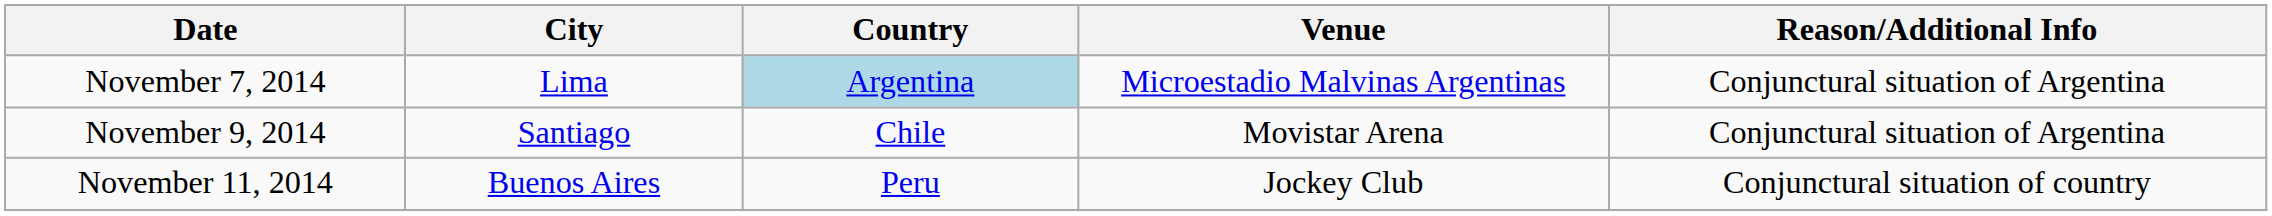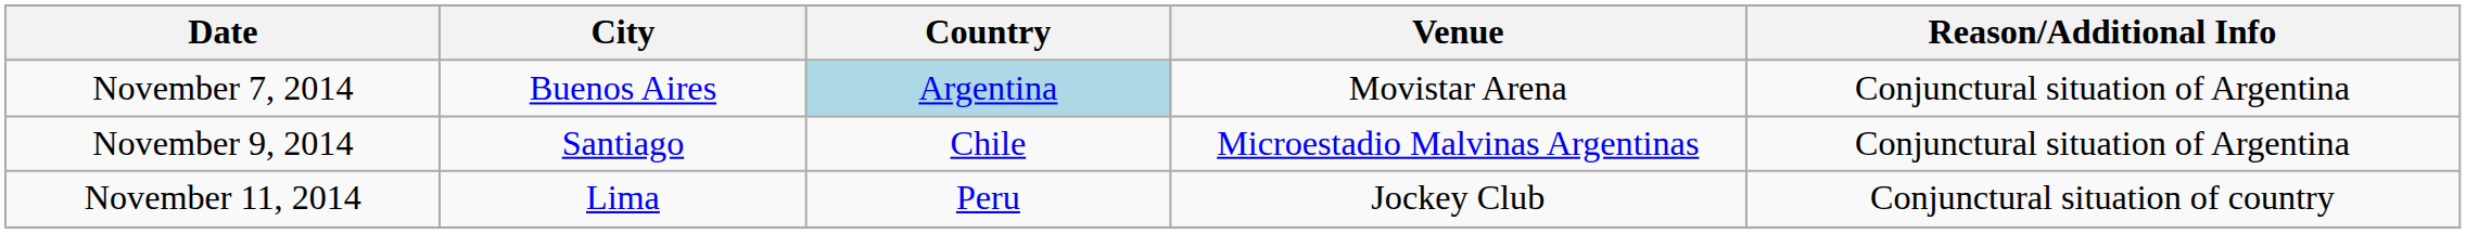November 7, 2014 | City: Lima -> Buenos Aires
November 7, 2014 | Venue: Microestadio Malvinas Argentinas -> Movistar Arena
November 9, 2014 | Venue: Movistar Arena -> Microestadio Malvinas Argentinas
November 11, 2014 | City: Buenos Aires -> Lima
